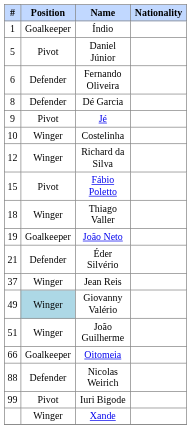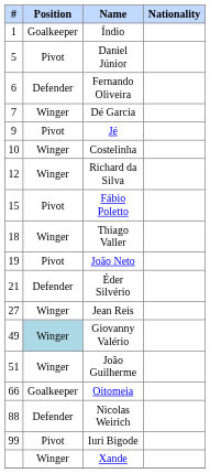Dé Garcia | #: 8 -> 7
Dé Garcia | Position: Defender -> Winger
João Neto | Position: Goalkeeper -> Pivot
Jean Reis | #: 37 -> 27
